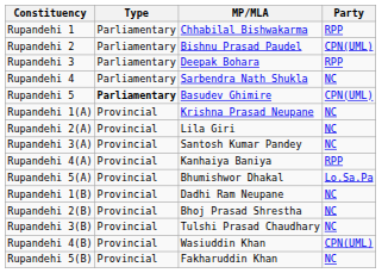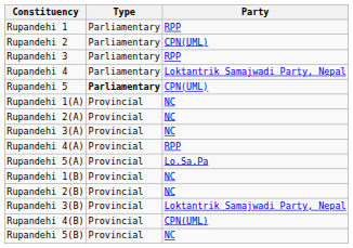- column: MP/MLA | Chhabilal Bishwakarma | Bishnu Prasad Paudel | Deepak Bohara | Sarbendra Nath Shukla | Basudev Ghimire | Krishna Prasad Neupane | Lila Giri | Santosh Kumar Pandey | Kanhaiya Baniya | Bhumishwor Dhakal | Dadhi Ram Neupane | Bhoj Prasad Shrestha | Tulshi Prasad Chaudhary | Wasiuddin Khan | Fakharuddin Khan
Rupandehi 4 | Party: NC -> Loktantrik Samajwadi Party, Nepal
Rupandehi 3(B) | Party: NC -> Loktantrik Samajwadi Party, Nepal
